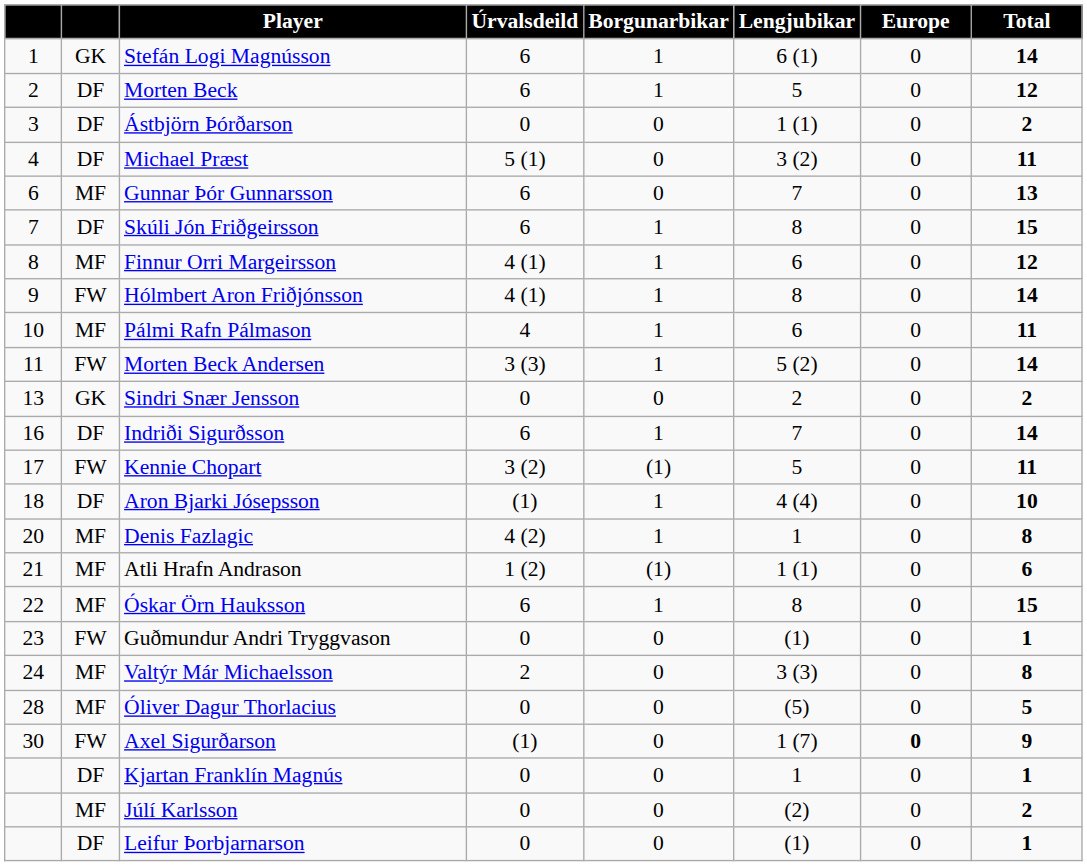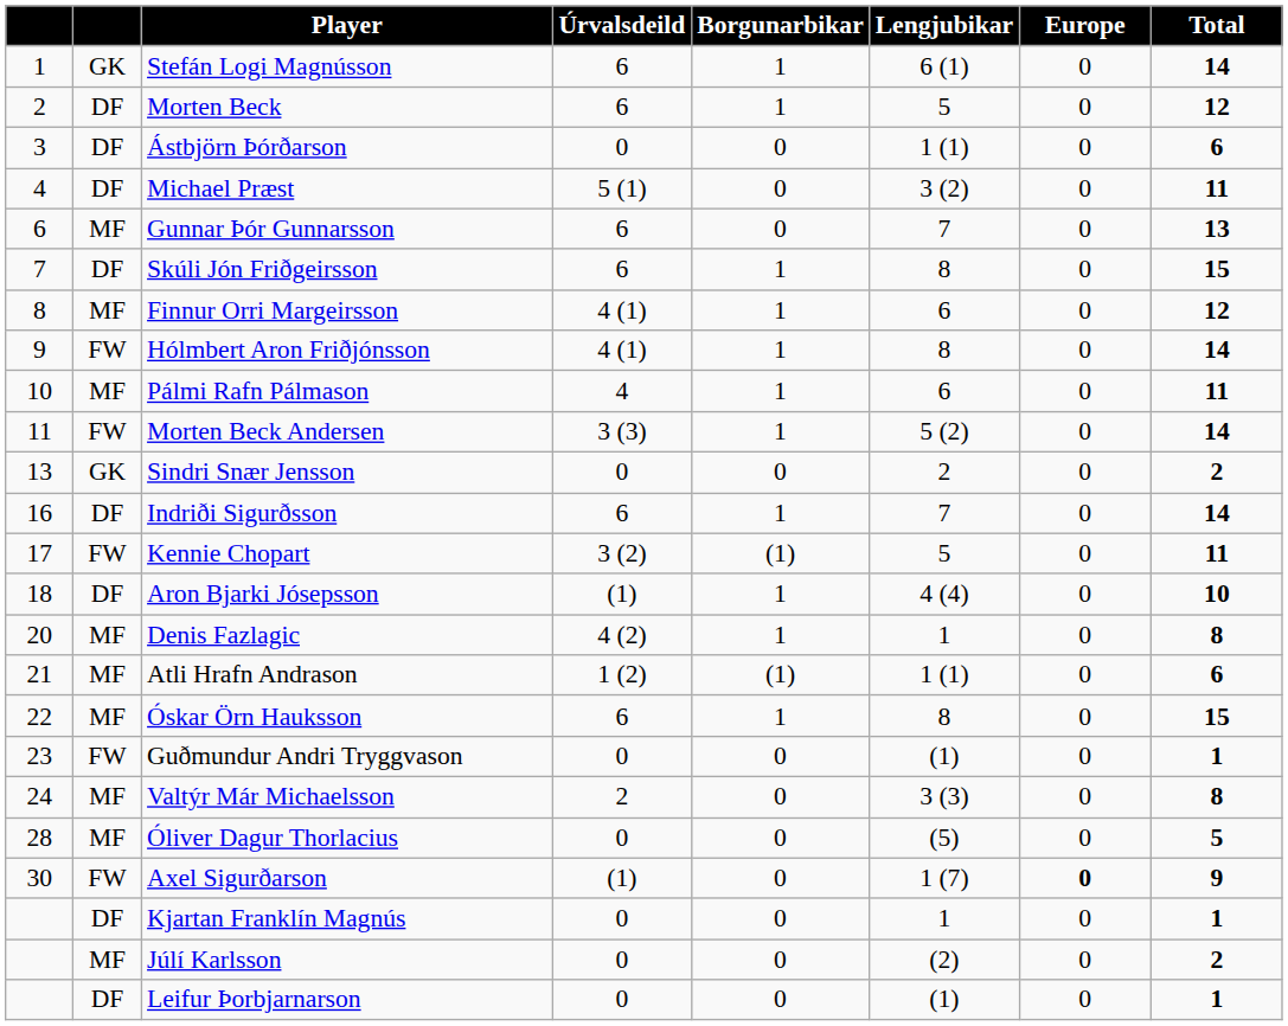Ástbjörn Þórðarson | Total: 2 -> 6
